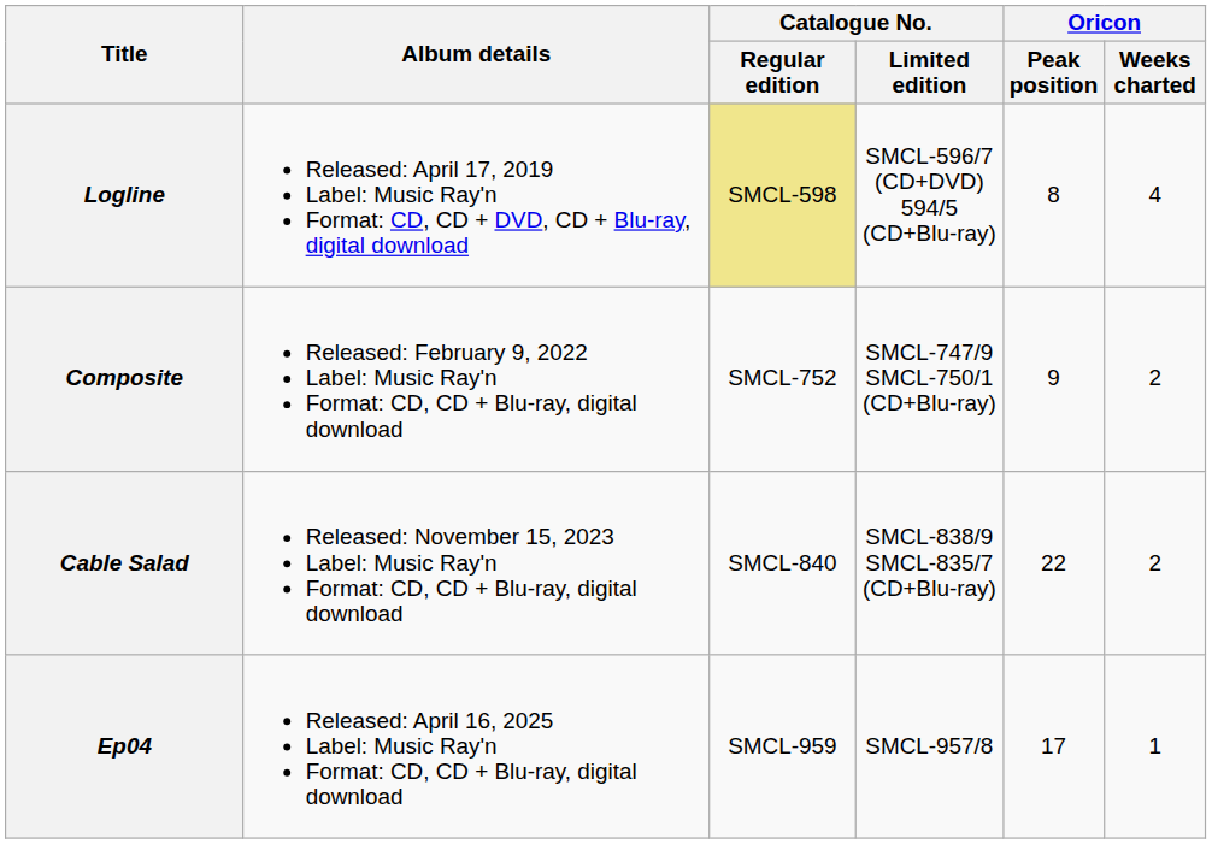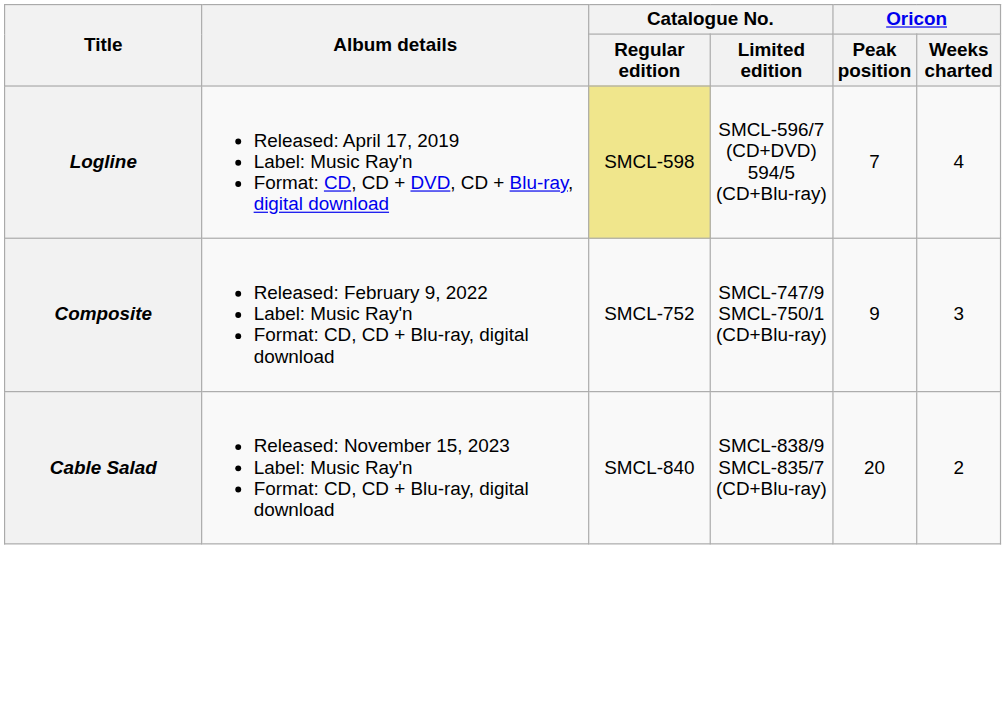Logline | Oricon / Peak position: 8 -> 7
Composite | Oricon / Weeks charted: 2 -> 3
Cable Salad | Oricon / Peak position: 22 -> 20
- row: Ep04 | Released: April 16, 2025 Label: Music Ray'n Format: CD, CD + Blu-ray, digital download | SMCL-959 | SMCL-957/8 | 17 | 1
